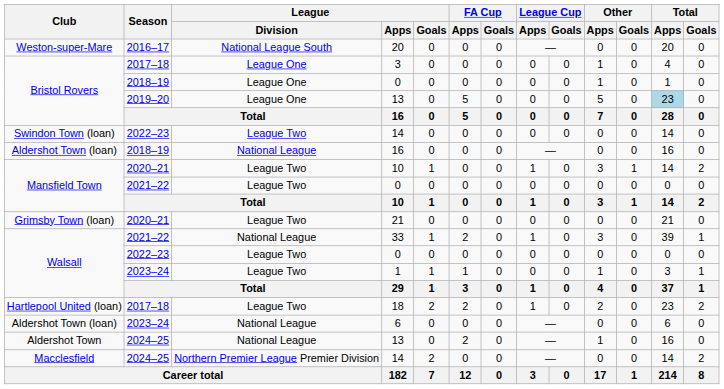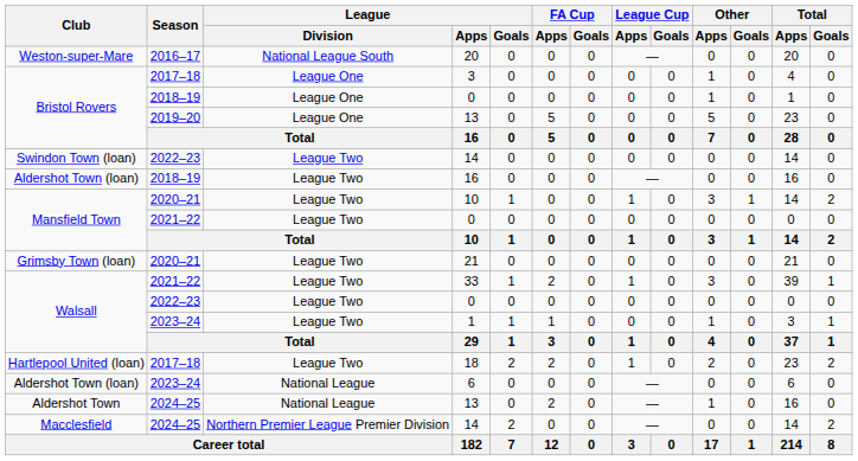Bristol Rovers / 13 | Total / Apps: lightblue background -> no background
Aldershot Town (loan) / 16 | League / Division: National League -> League Two
33 | League / Division: National League -> League Two
